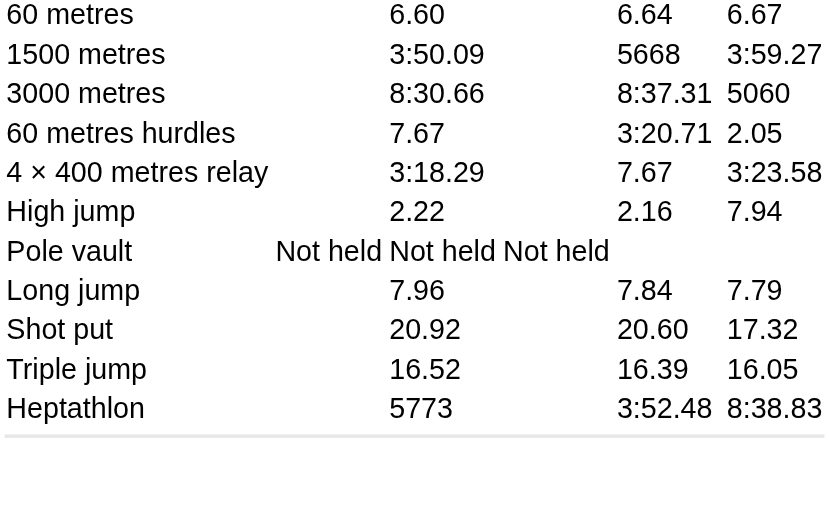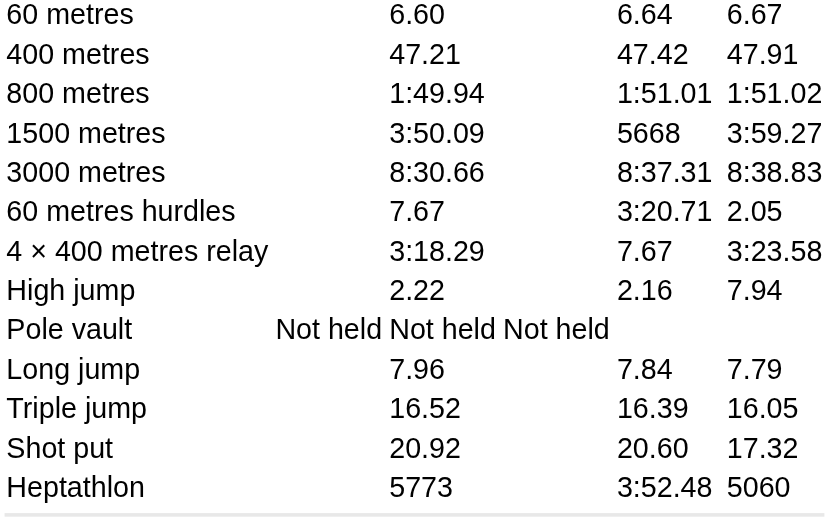+ row: 400 metres | 47.21 | 47.42 | 47.91
+ row: 800 metres | 1:49.94 | 1:51.01 | 1:51.02
3000 metres | column 7: 5060 -> 8:38.83
rows swapped: Triple jump <-> Shot put
Heptathlon | column 7: 8:38.83 -> 5060
